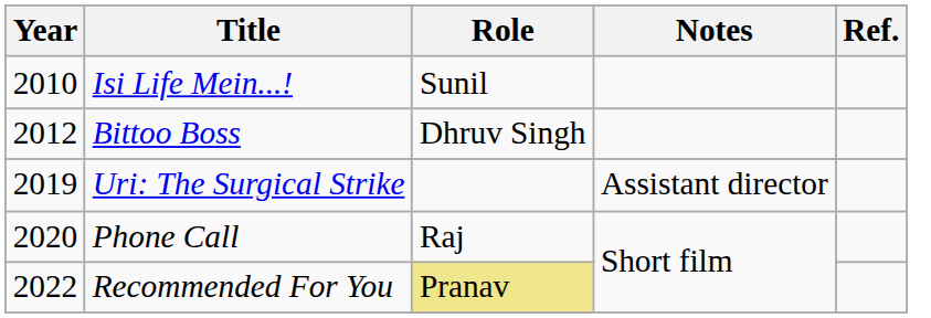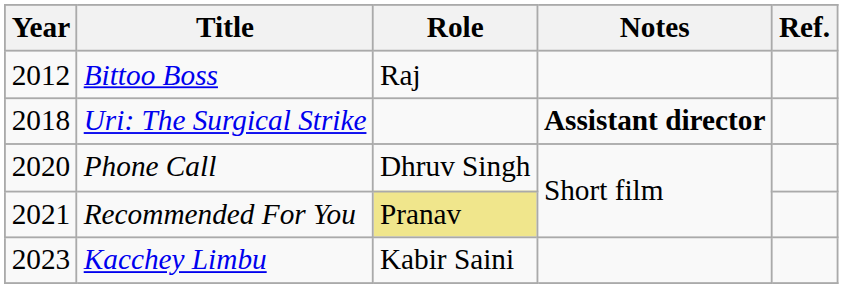- row: 2010 | Isi Life Mein...! | Sunil
Bittoo Boss | Role: Dhruv Singh -> Raj
Uri: The Surgical Strike | Year: 2019 -> 2018
Uri: The Surgical Strike | Notes: normal -> bold
Phone Call | Role: Raj -> Dhruv Singh
Recommended For You | Year: 2022 -> 2021
+ row: 2023 | Kacchey Limbu | Kabir Saini
